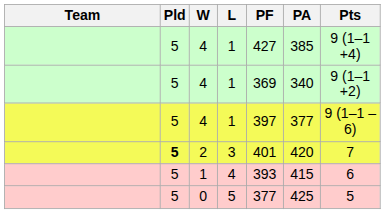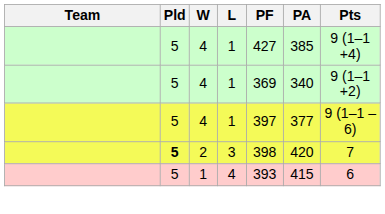2 | PF: 401 -> 398
- row: 5 | 0 | 5 | 377 | 425 | 5
